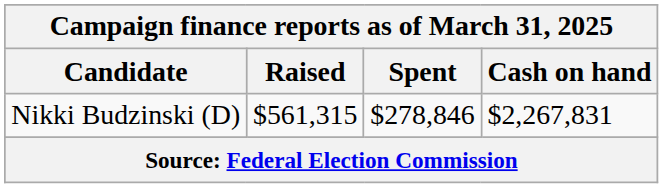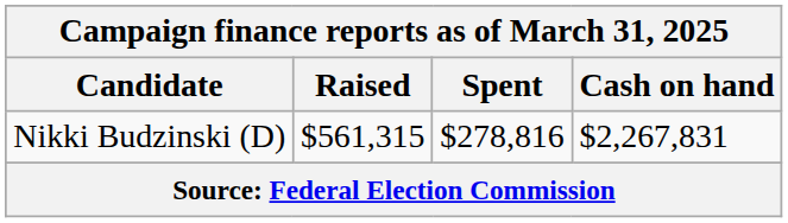Nikki Budzinski (D) | Spent: $278,846 -> $278,816
